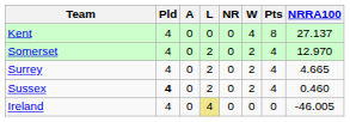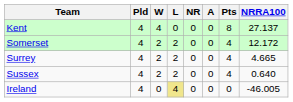columns swapped: W <-> A
Somerset | NRRA100: 12.970 -> 12.172
Sussex | Pld: bold -> normal
Sussex | NRRA100: 0.460 -> 0.640
